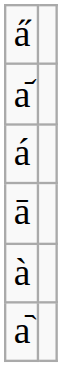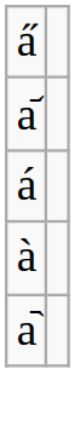- row: ā
